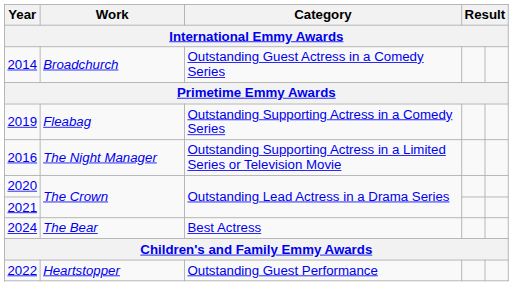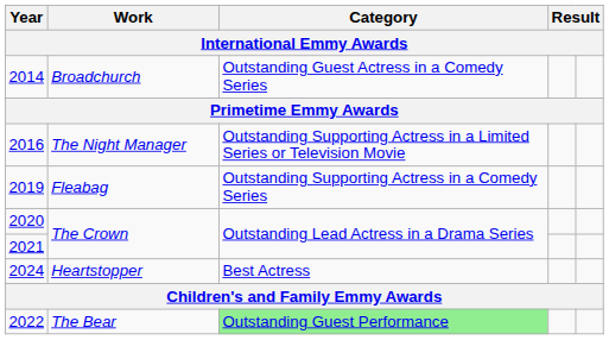rows swapped: 2016 <-> 2019
2024 | Work: The Bear -> Heartstopper
2022 | Work: Heartstopper -> The Bear
2022 | Category: no background -> lightgreen background
